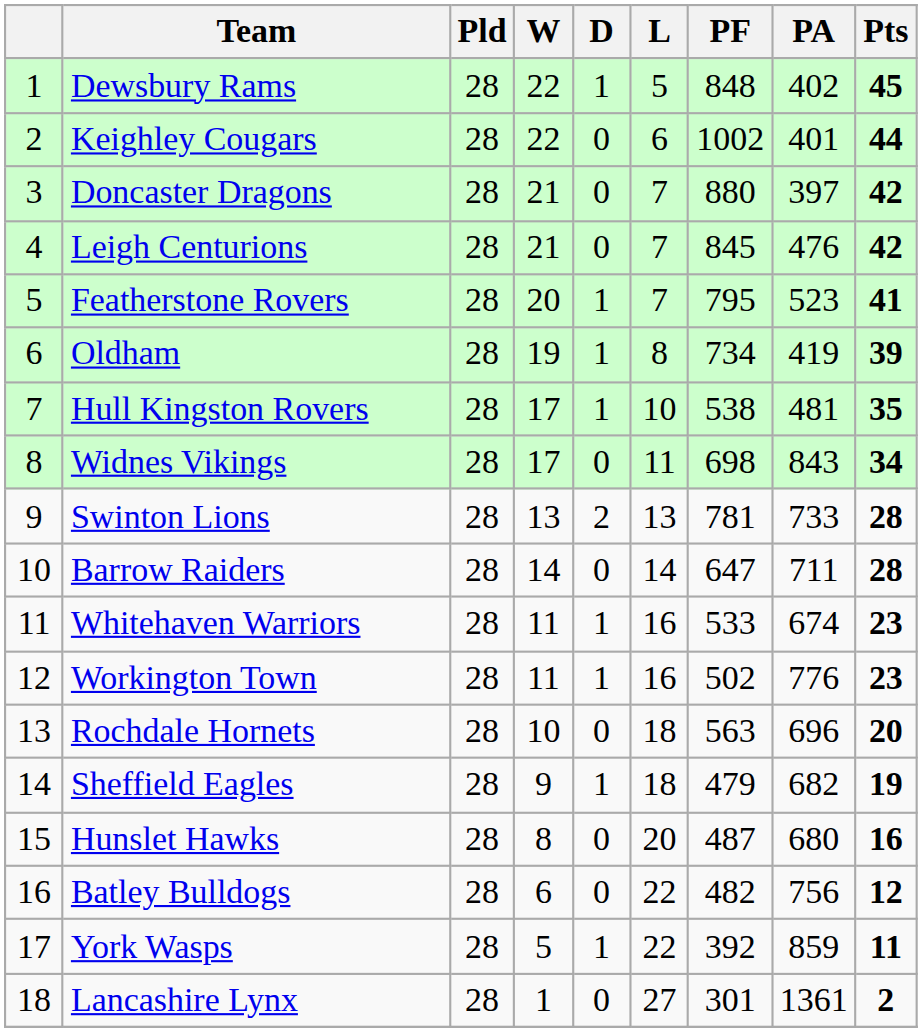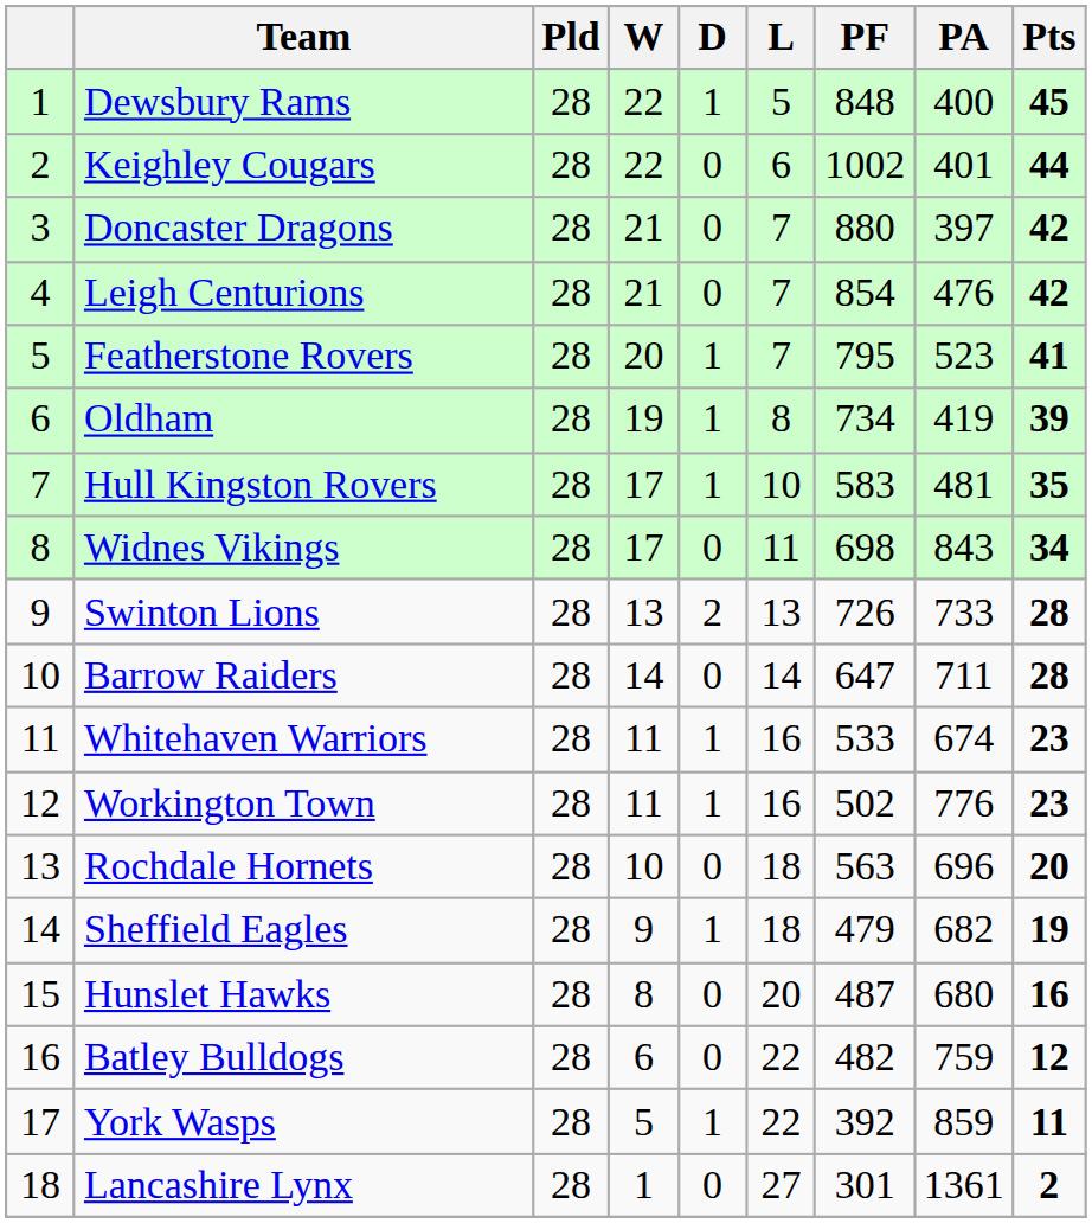Dewsbury Rams | PA: 402 -> 400
Leigh Centurions | PF: 845 -> 854
Hull Kingston Rovers | PF: 538 -> 583
Swinton Lions | PF: 781 -> 726
Batley Bulldogs | PA: 756 -> 759
